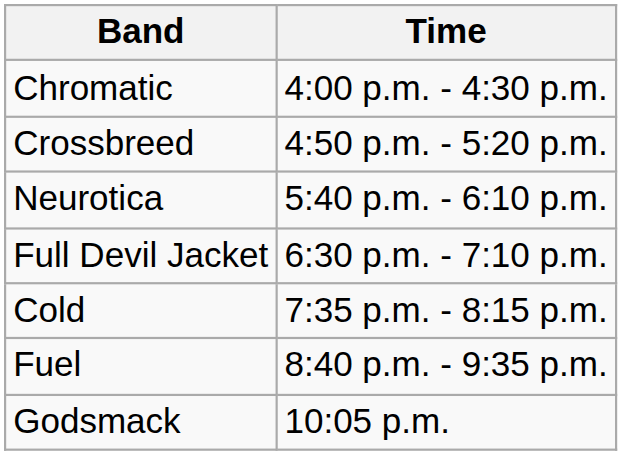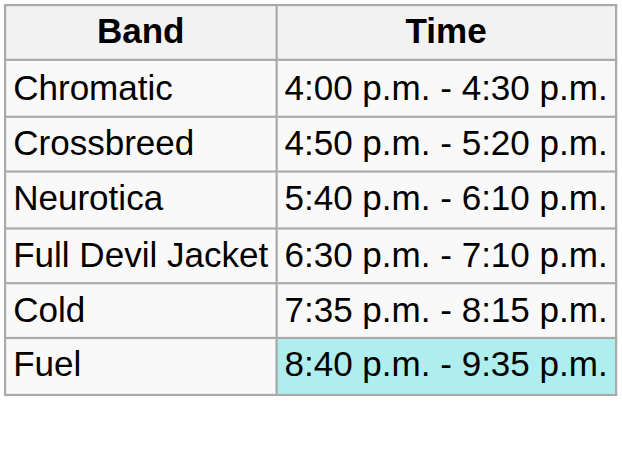Fuel | Time: no background -> paleturquoise background
- row: Godsmack | 10:05 p.m.
